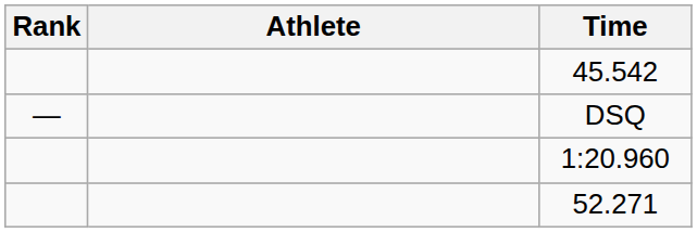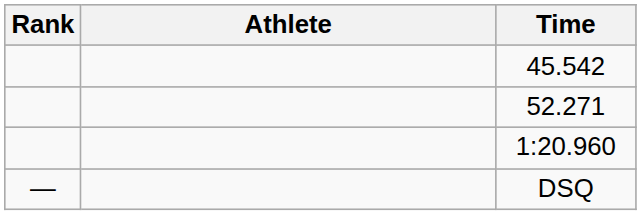rows swapped: 52.271 <-> DSQ
